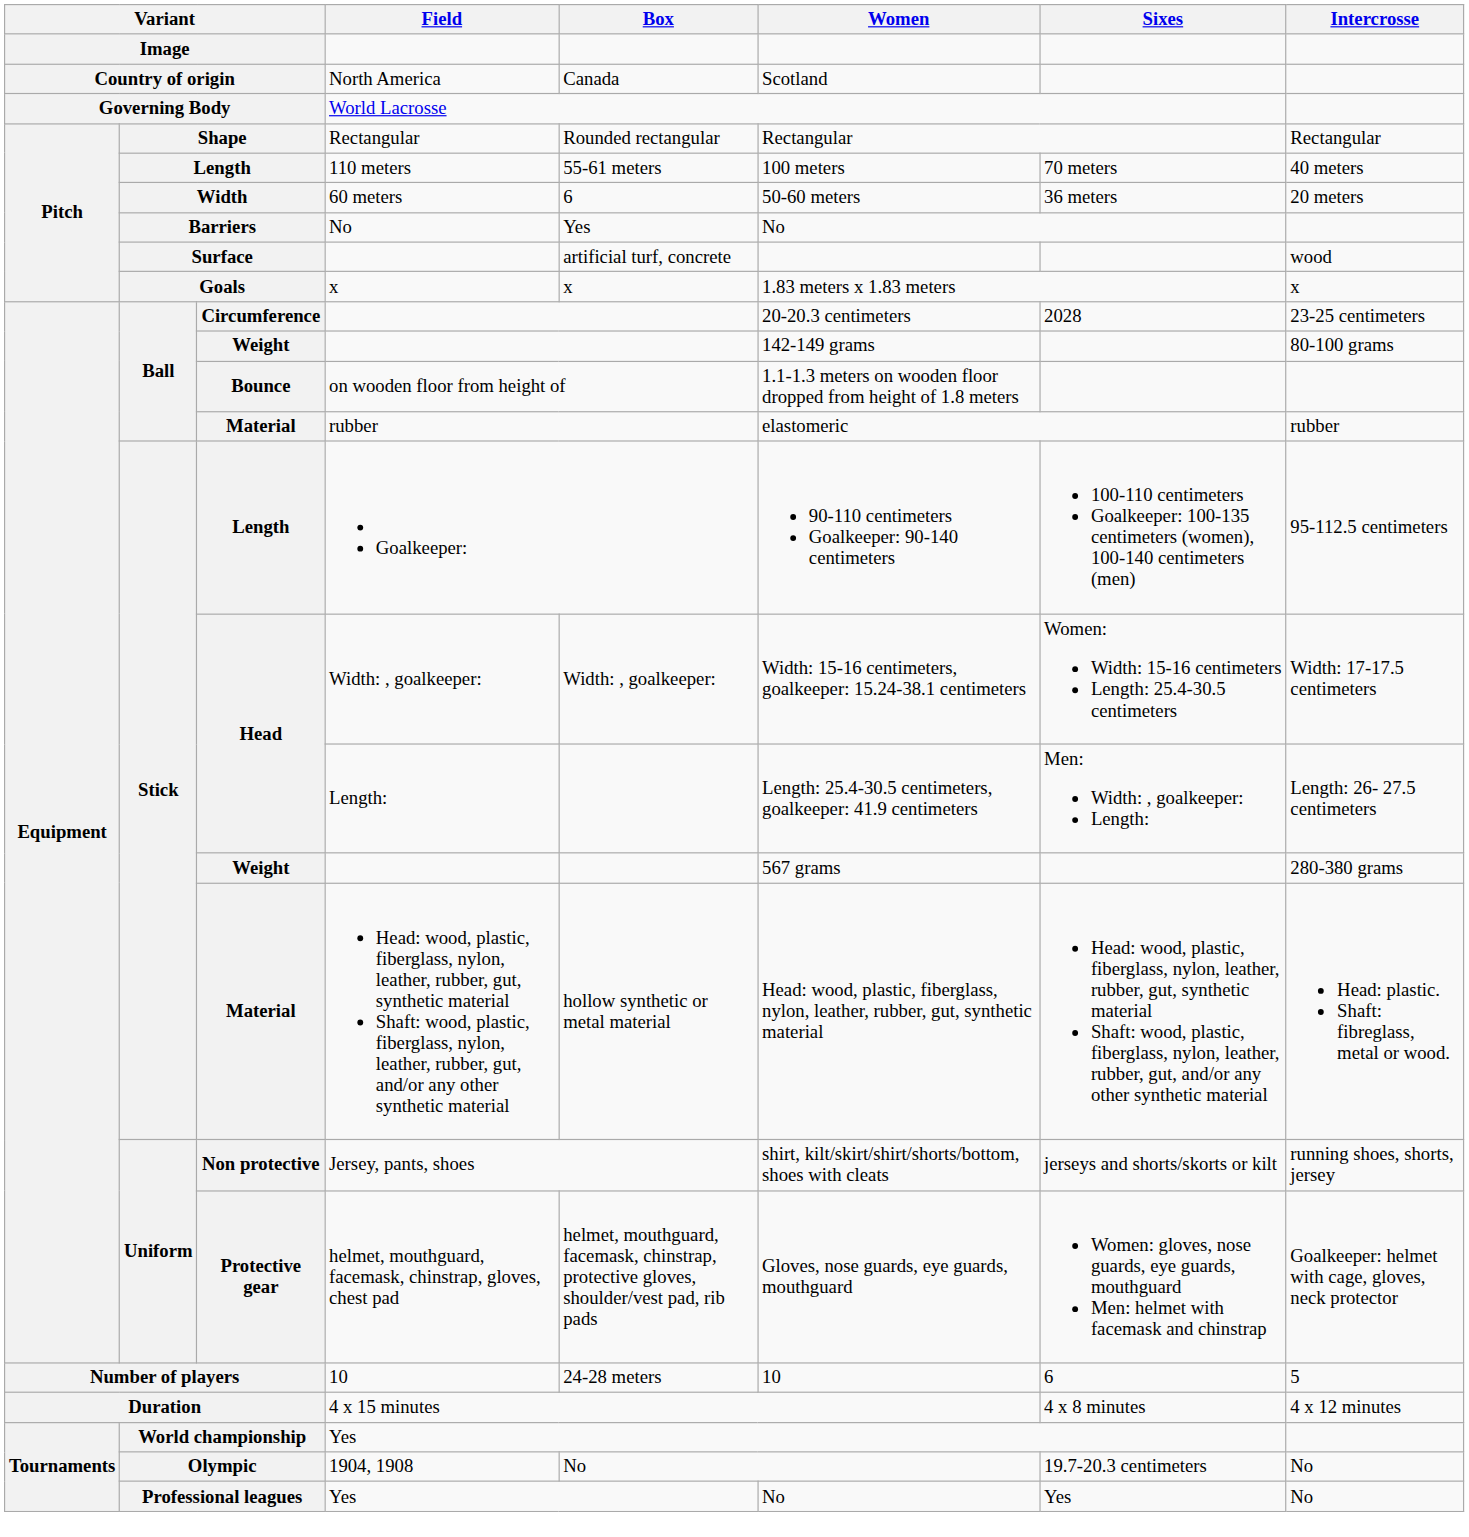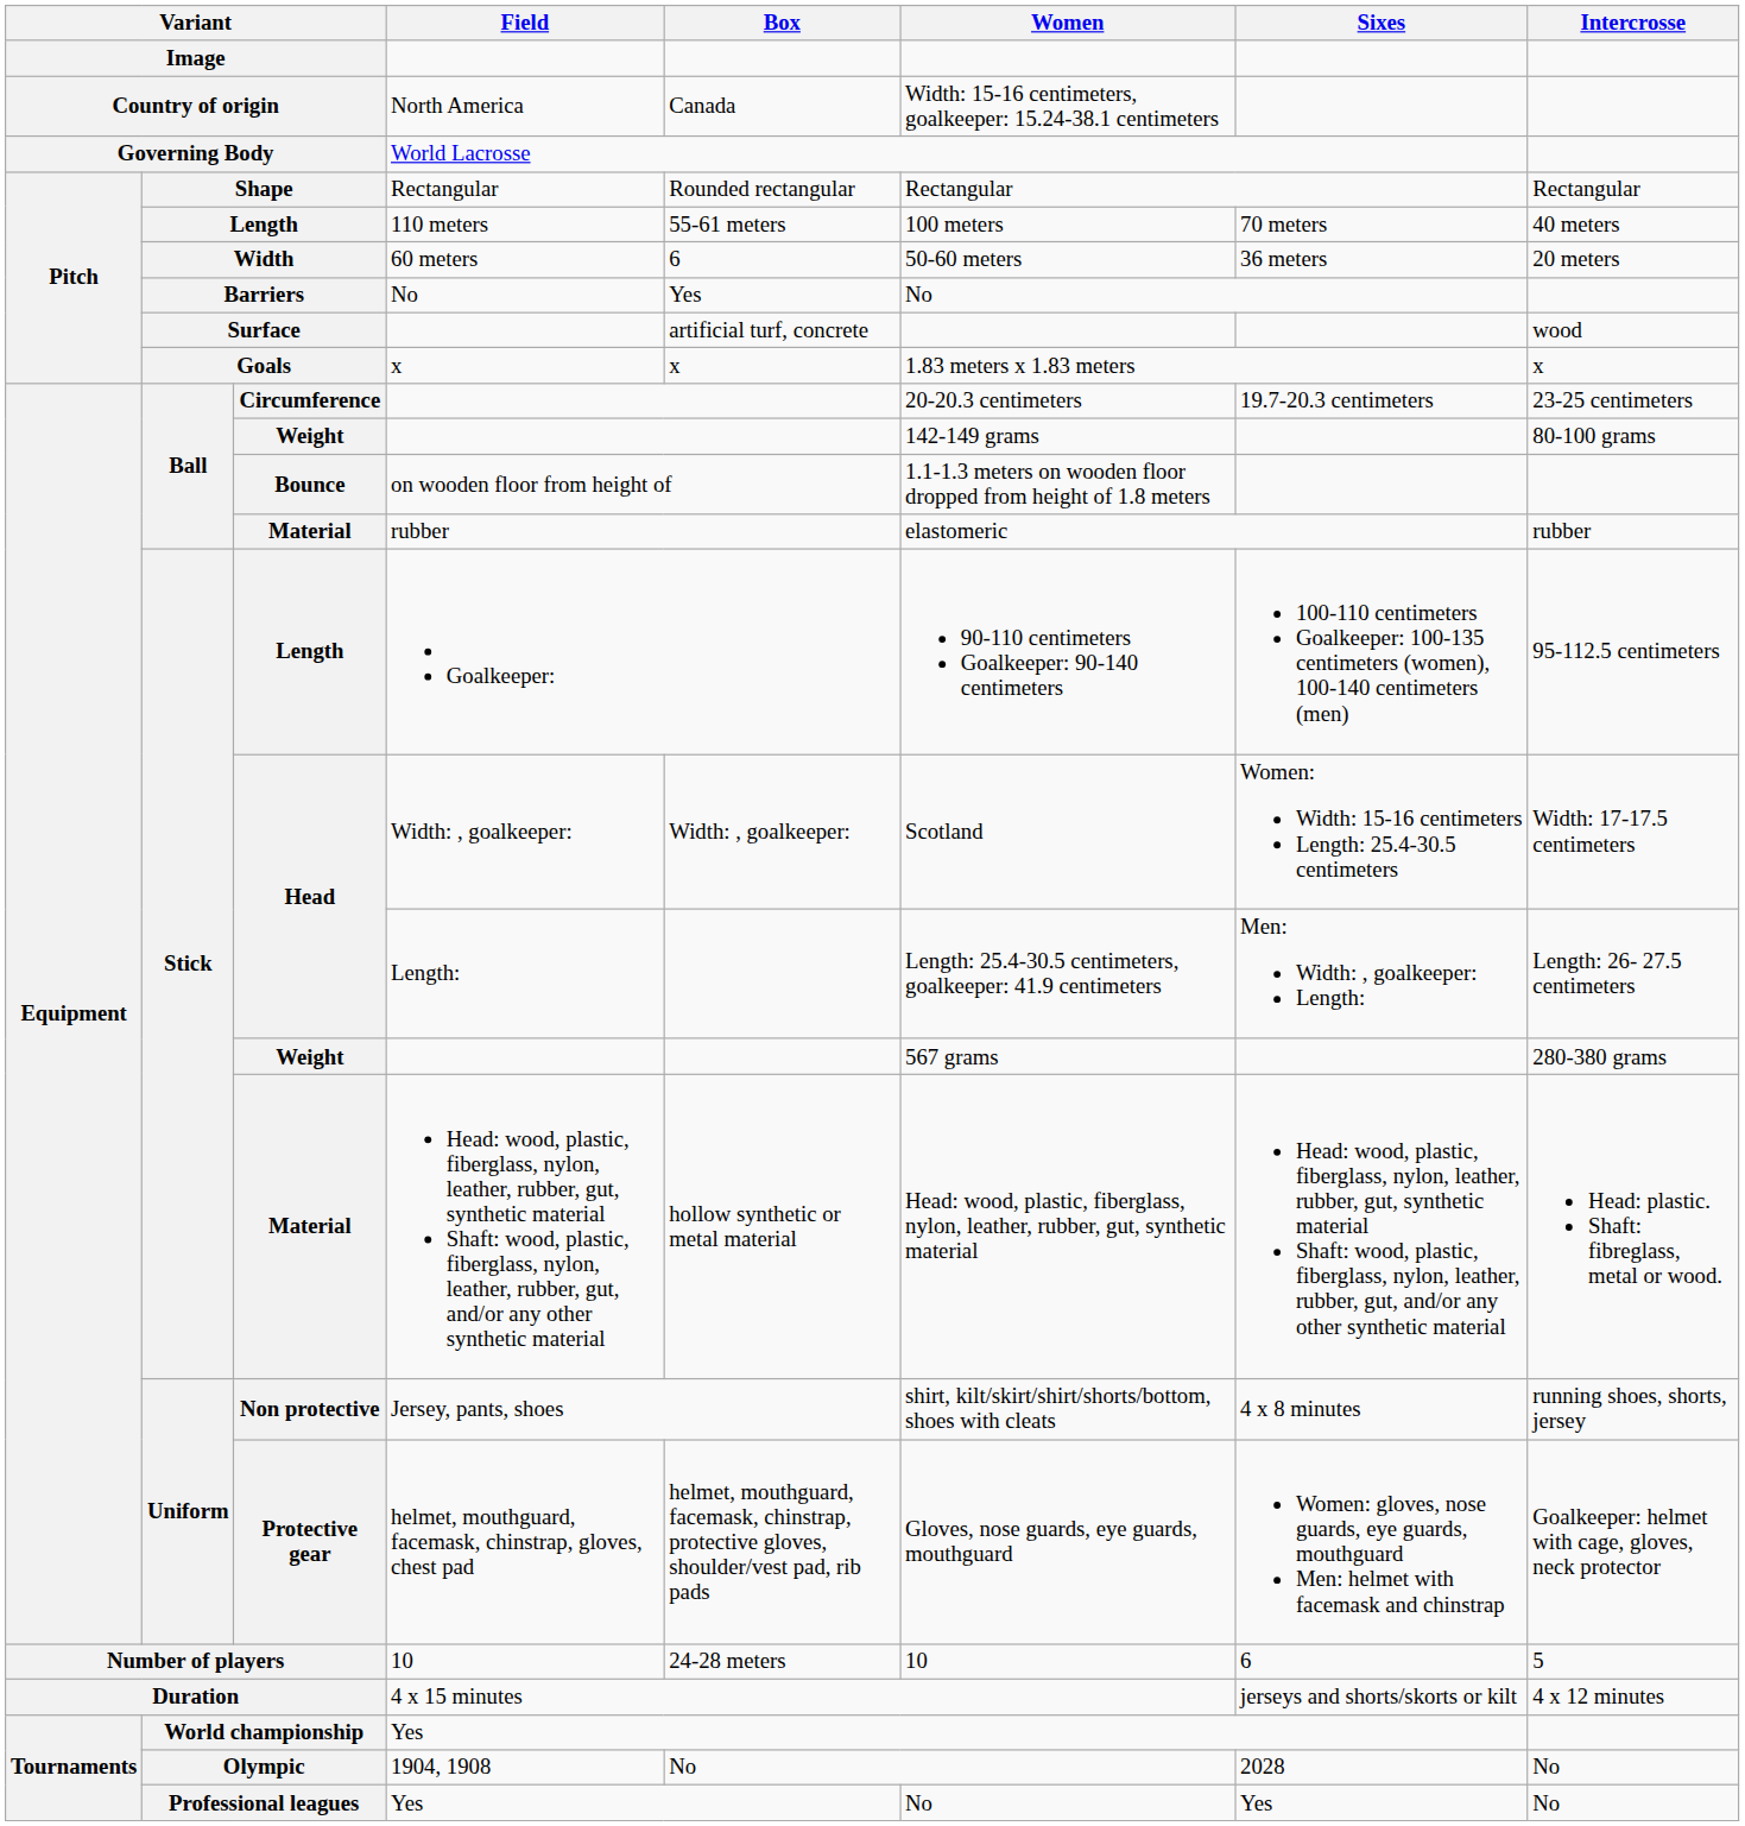Country of origin | Women: Scotland -> Width: 15-16 centimeters, goalkeeper: 15.24-38.1 centimeters
Circumference | Sixes: 2028 -> 19.7-20.3 centimeters
Head / Width: , goalkeeper: | Women: Width: 15-16 centimeters, goalkeeper: 15.24-38.1 centimeters -> Scotland
Non protective | Sixes: jerseys and shorts/skorts or kilt -> 4 x 8 minutes
Duration | Sixes: 4 x 8 minutes -> jerseys and shorts/skorts or kilt
Olympic | Sixes: 19.7-20.3 centimeters -> 2028
